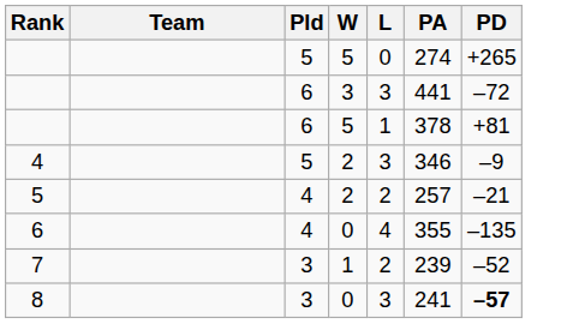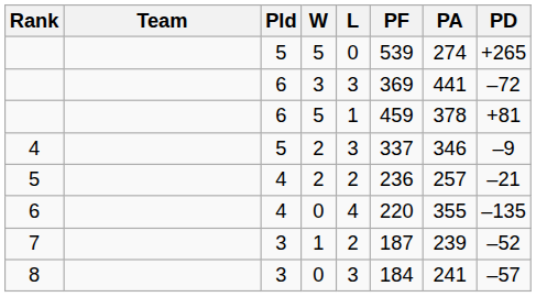+ column: PF | 539 | 369 | 459 | 337 | 236 | 220 | 187 | 184
8 | PD: bold -> normal
